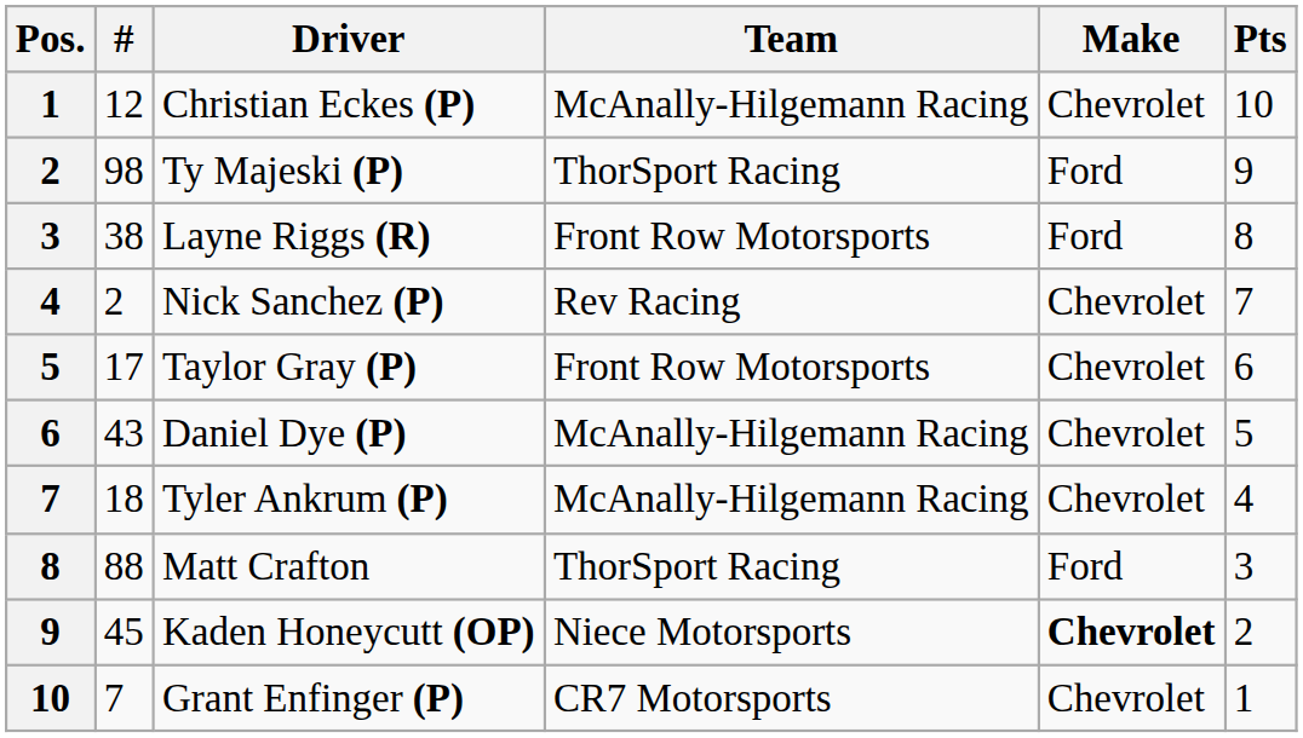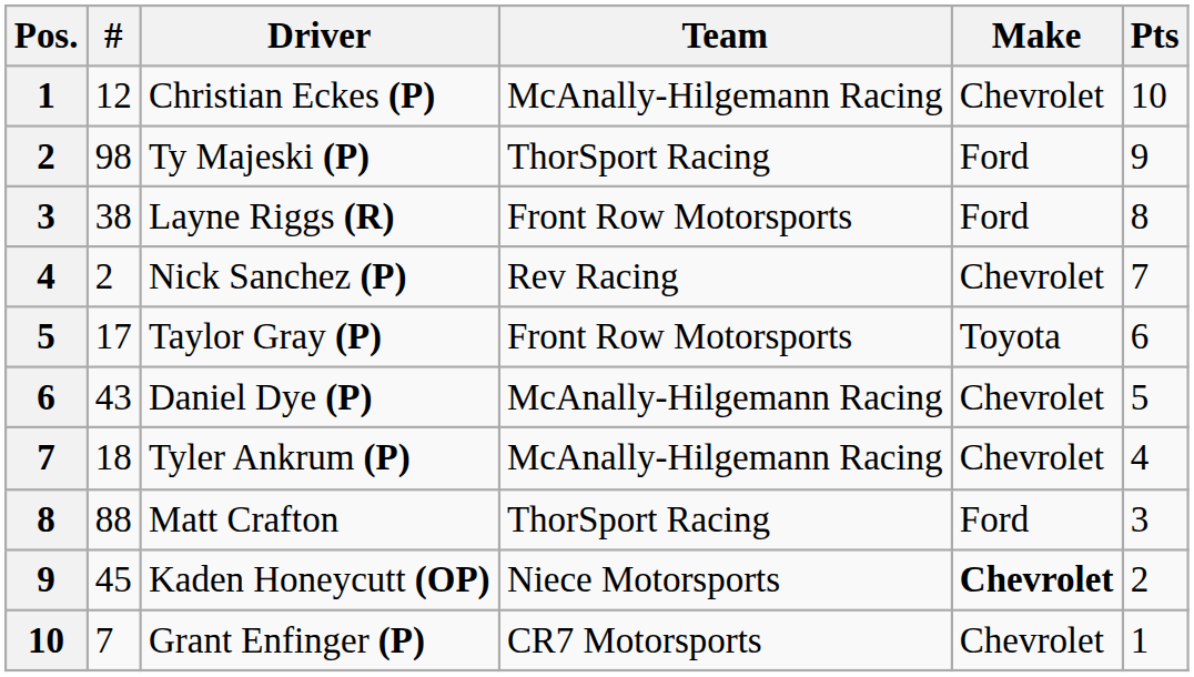Taylor Gray (P) | Make: Chevrolet -> Toyota
